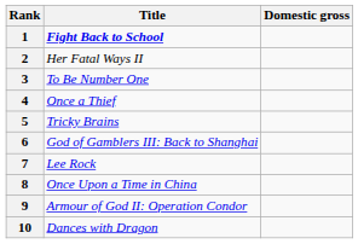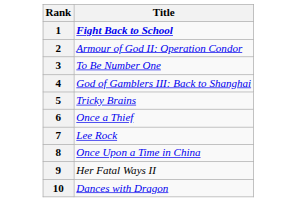- column: Domestic gross
2 | Title: Her Fatal Ways II -> Armour of God II: Operation Condor
4 | Title: Once a Thief -> God of Gamblers III: Back to Shanghai
6 | Title: God of Gamblers III: Back to Shanghai -> Once a Thief
9 | Title: Armour of God II: Operation Condor -> Her Fatal Ways II
